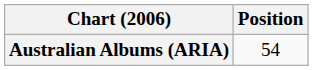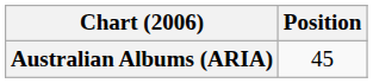Australian Albums (ARIA) | Position: 54 -> 45
